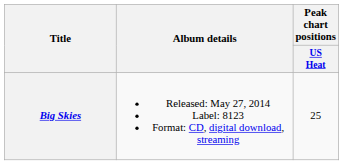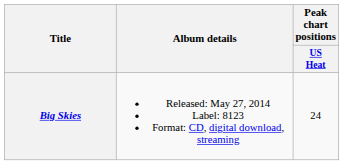Big Skies | Peak chart positions / US Heat: 25 -> 24
